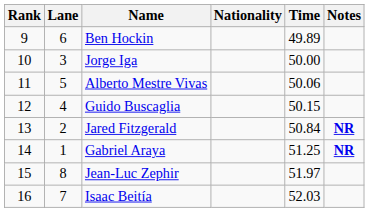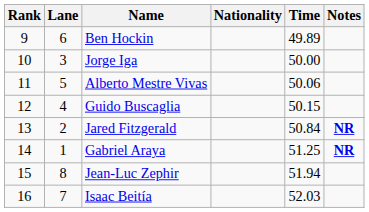Jean-Luc Zephir | Time: 51.97 -> 51.94
